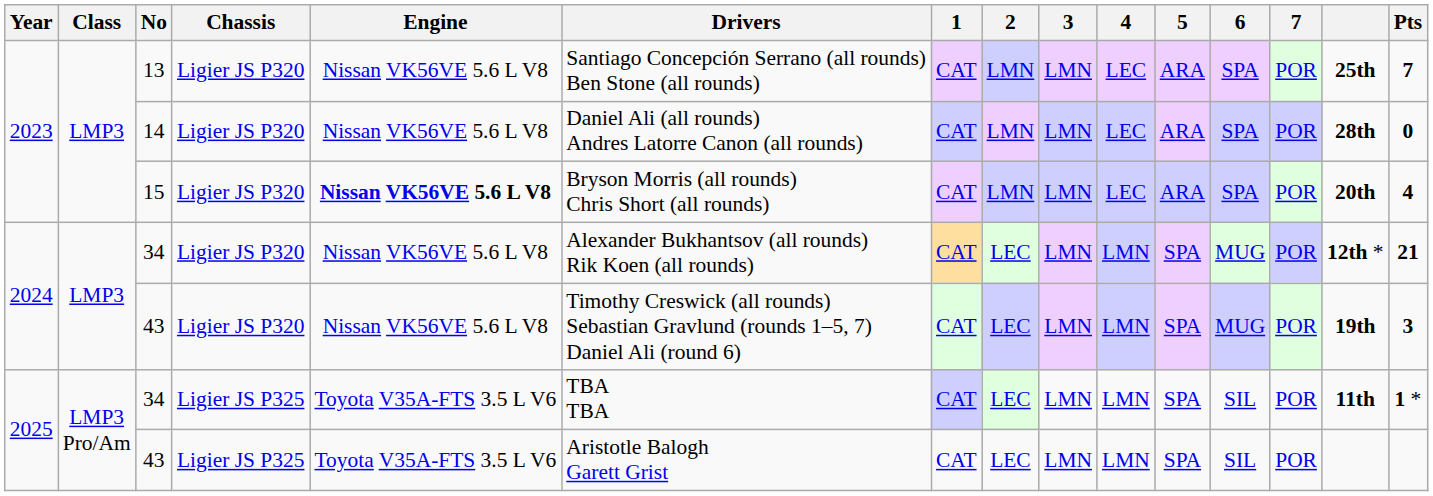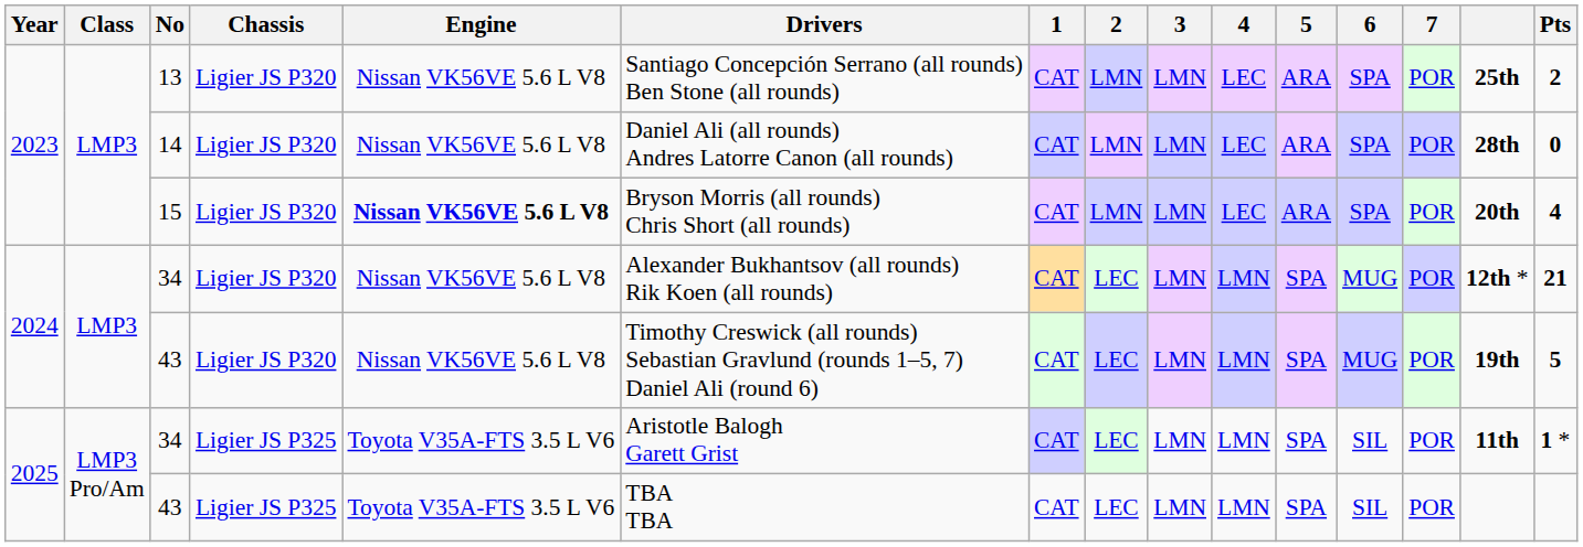13 | Pts: 7 -> 2
2024 / 43 | Pts: 3 -> 5
2025 / 34 | Drivers: TBA TBA -> Aristotle Balogh Garett Grist
2025 / 43 | Drivers: Aristotle Balogh Garett Grist -> TBA TBA
